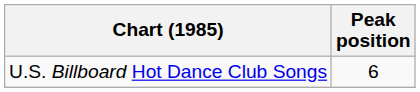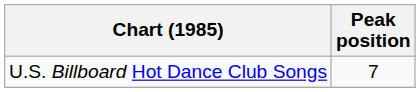U.S. Billboard Hot Dance Club Songs | Peak position: 6 -> 7
